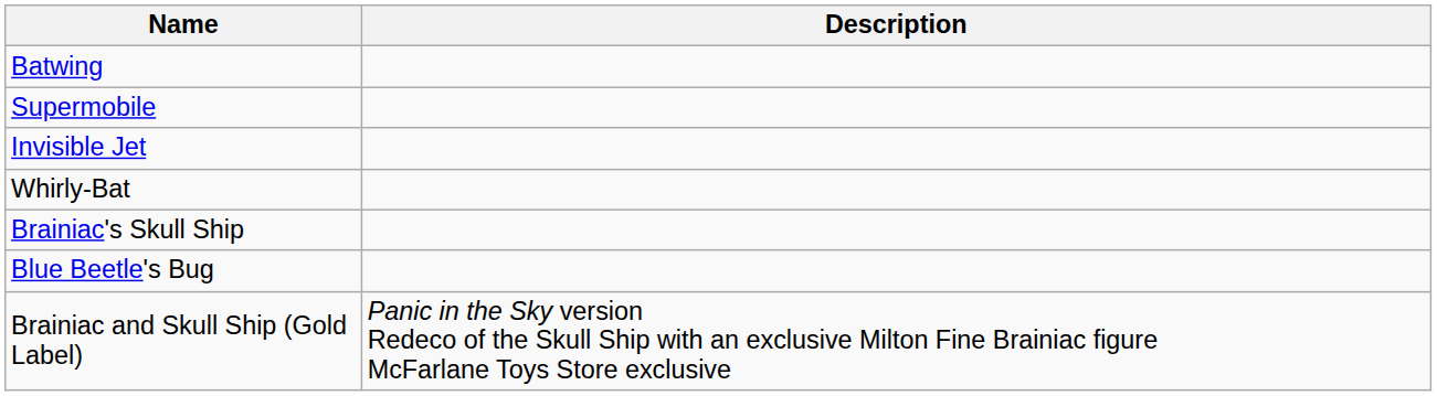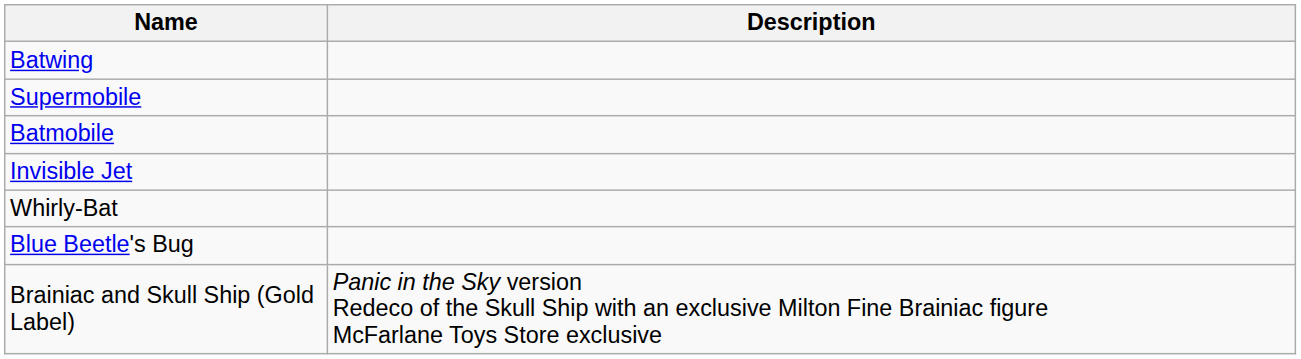+ row: Batmobile
- row: Brainiac's Skull Ship
